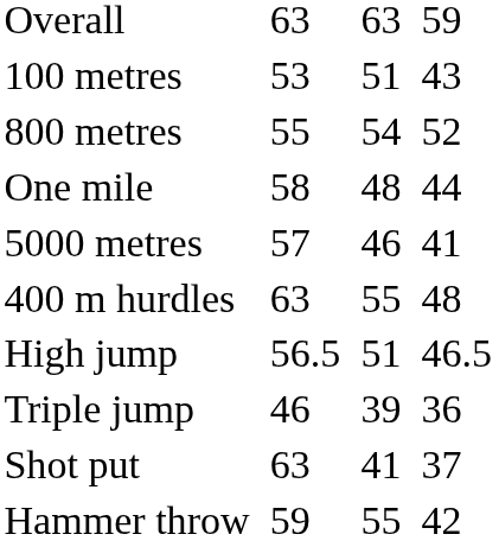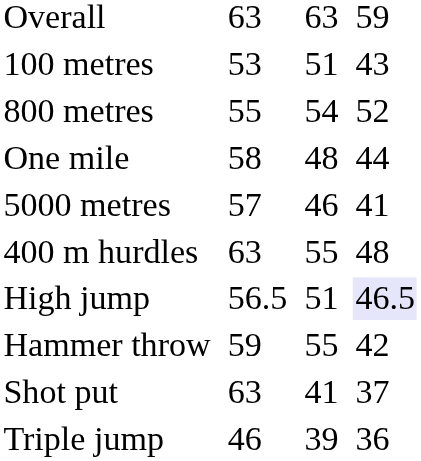High jump | column 7: no background -> lavender background
rows swapped: Triple jump <-> Hammer throw
